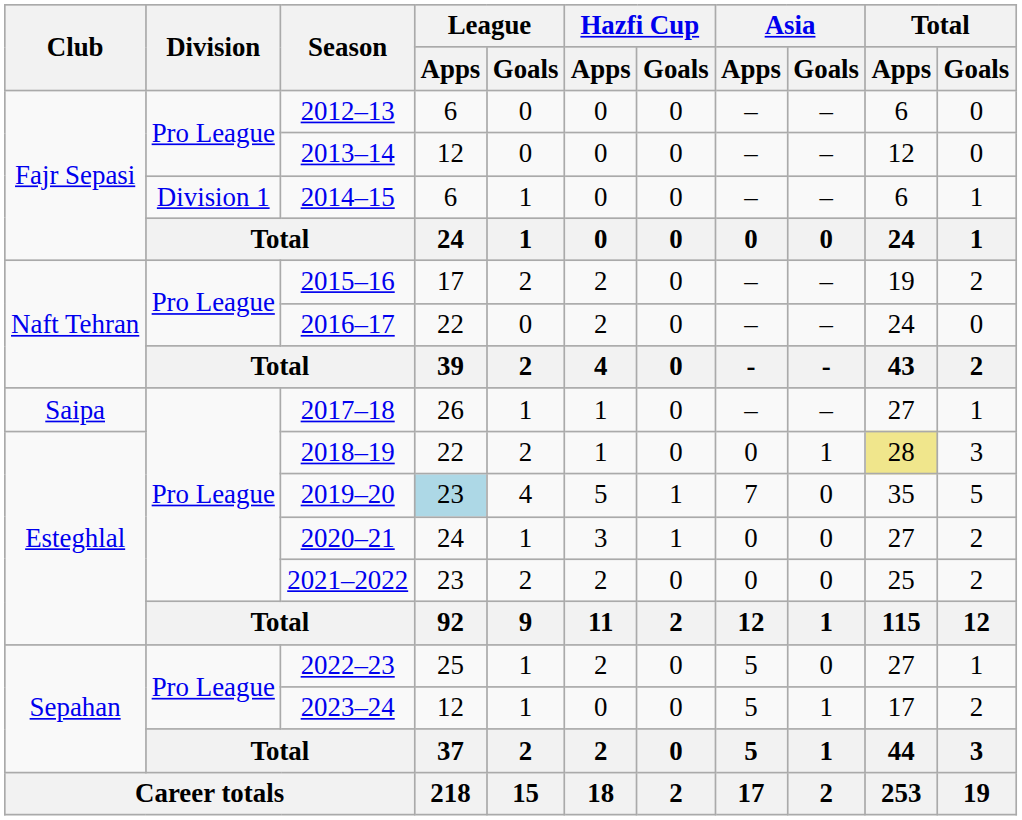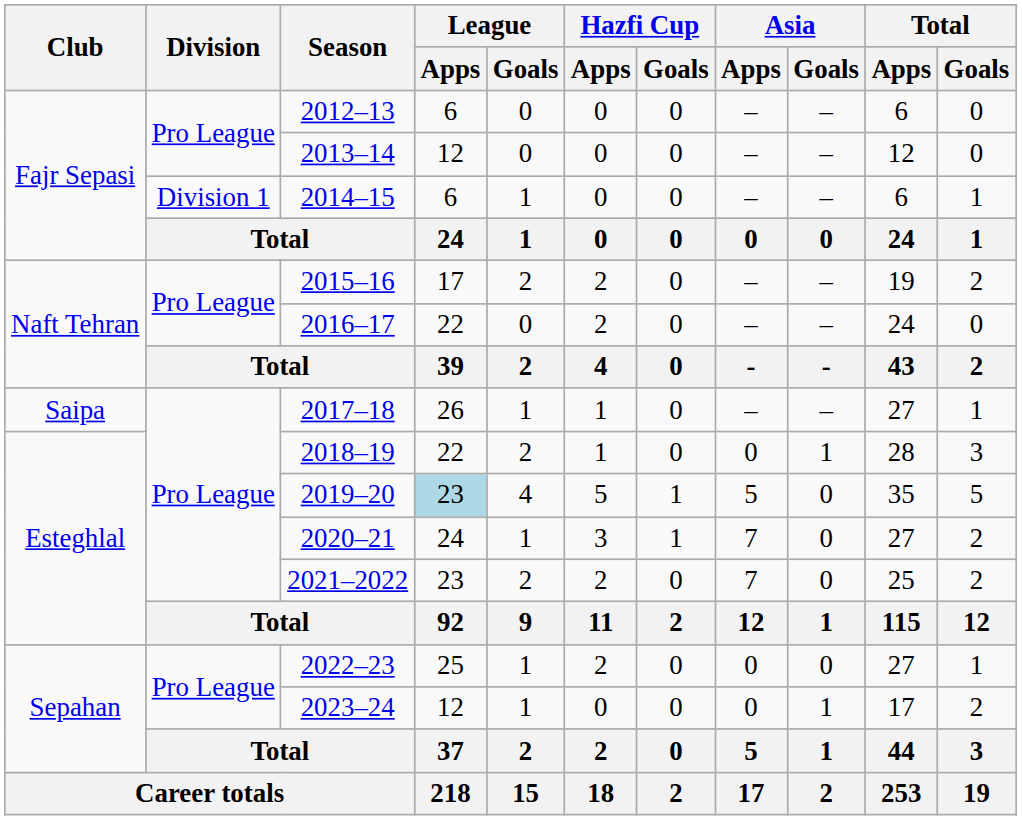2018–19 | Total / Apps: khaki background -> no background
2019–20 | Asia / Apps: 7 -> 5
2020–21 | Asia / Apps: 0 -> 7
2021–2022 | Asia / Apps: 0 -> 7
2022–23 | Asia / Apps: 5 -> 0
2023–24 | Asia / Apps: 5 -> 0
